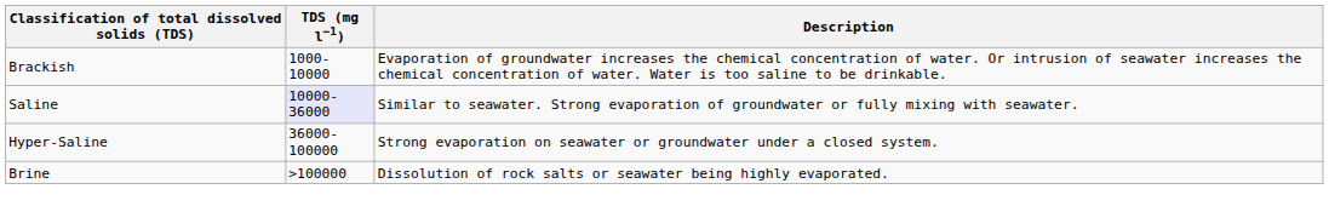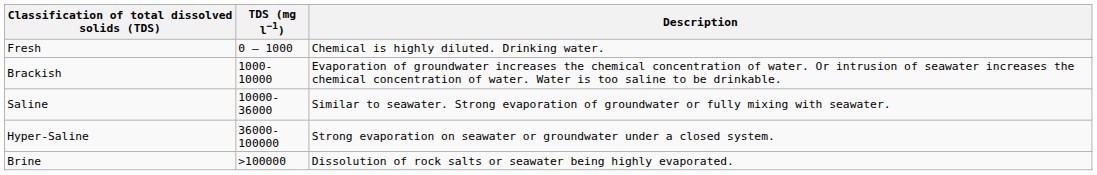+ row: Fresh | 0 – 1000 | Chemical is highly diluted. Drinking water.
Saline | TDS (mg l−1): lavender background -> no background
